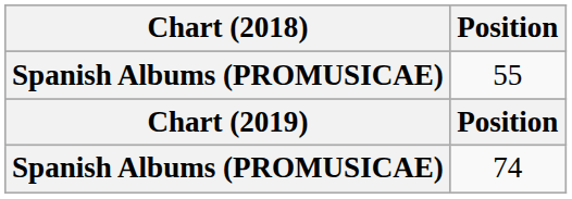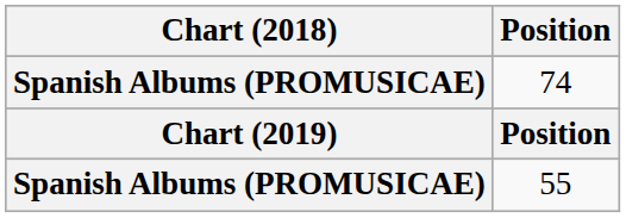rows swapped: 55 <-> 74
